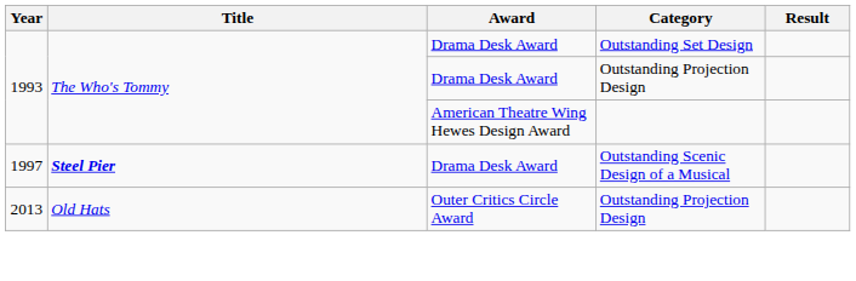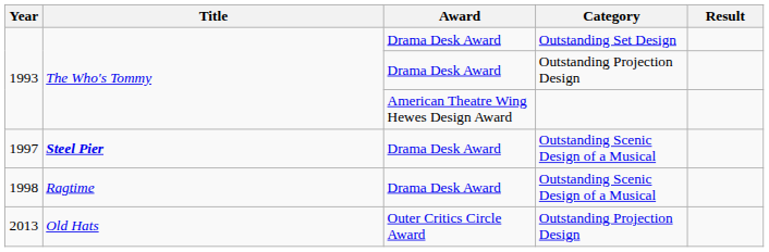+ row: 1998 | Ragtime | Drama Desk Award | Outstanding Scenic Design of a Musical
